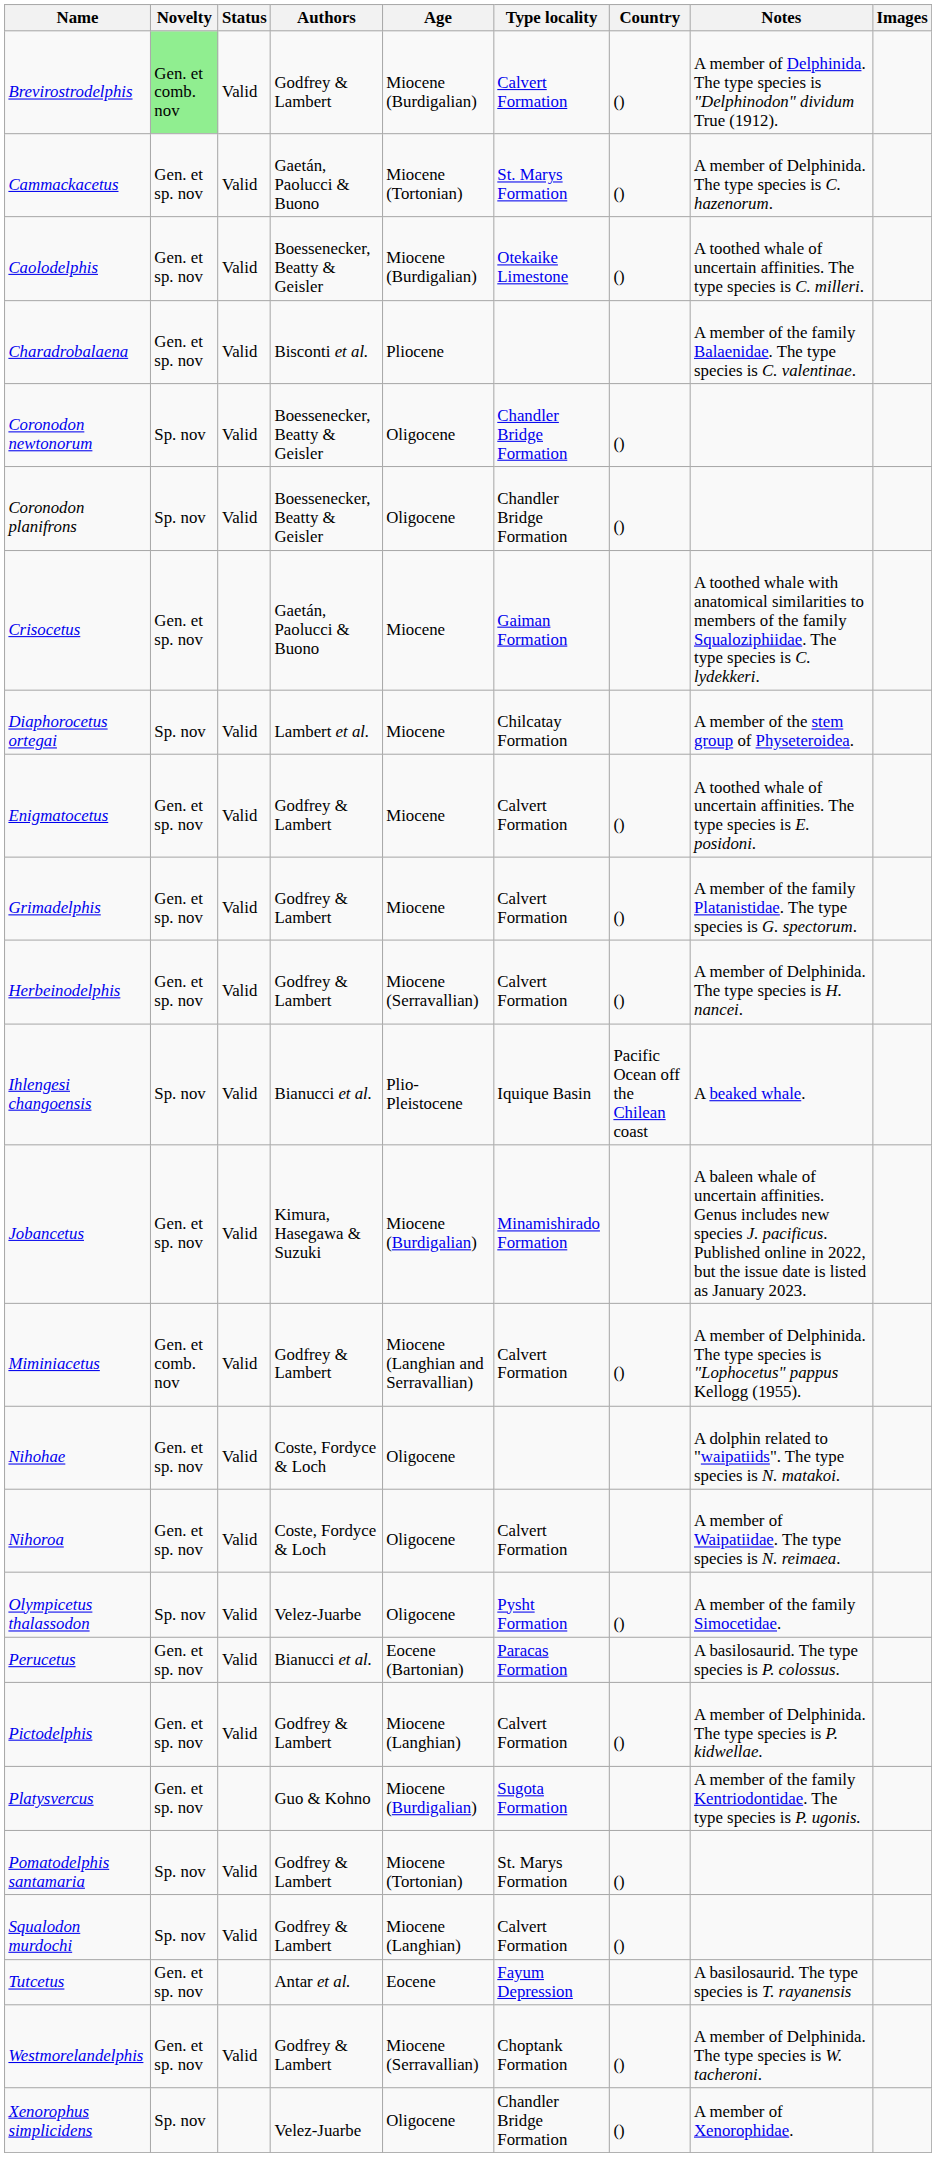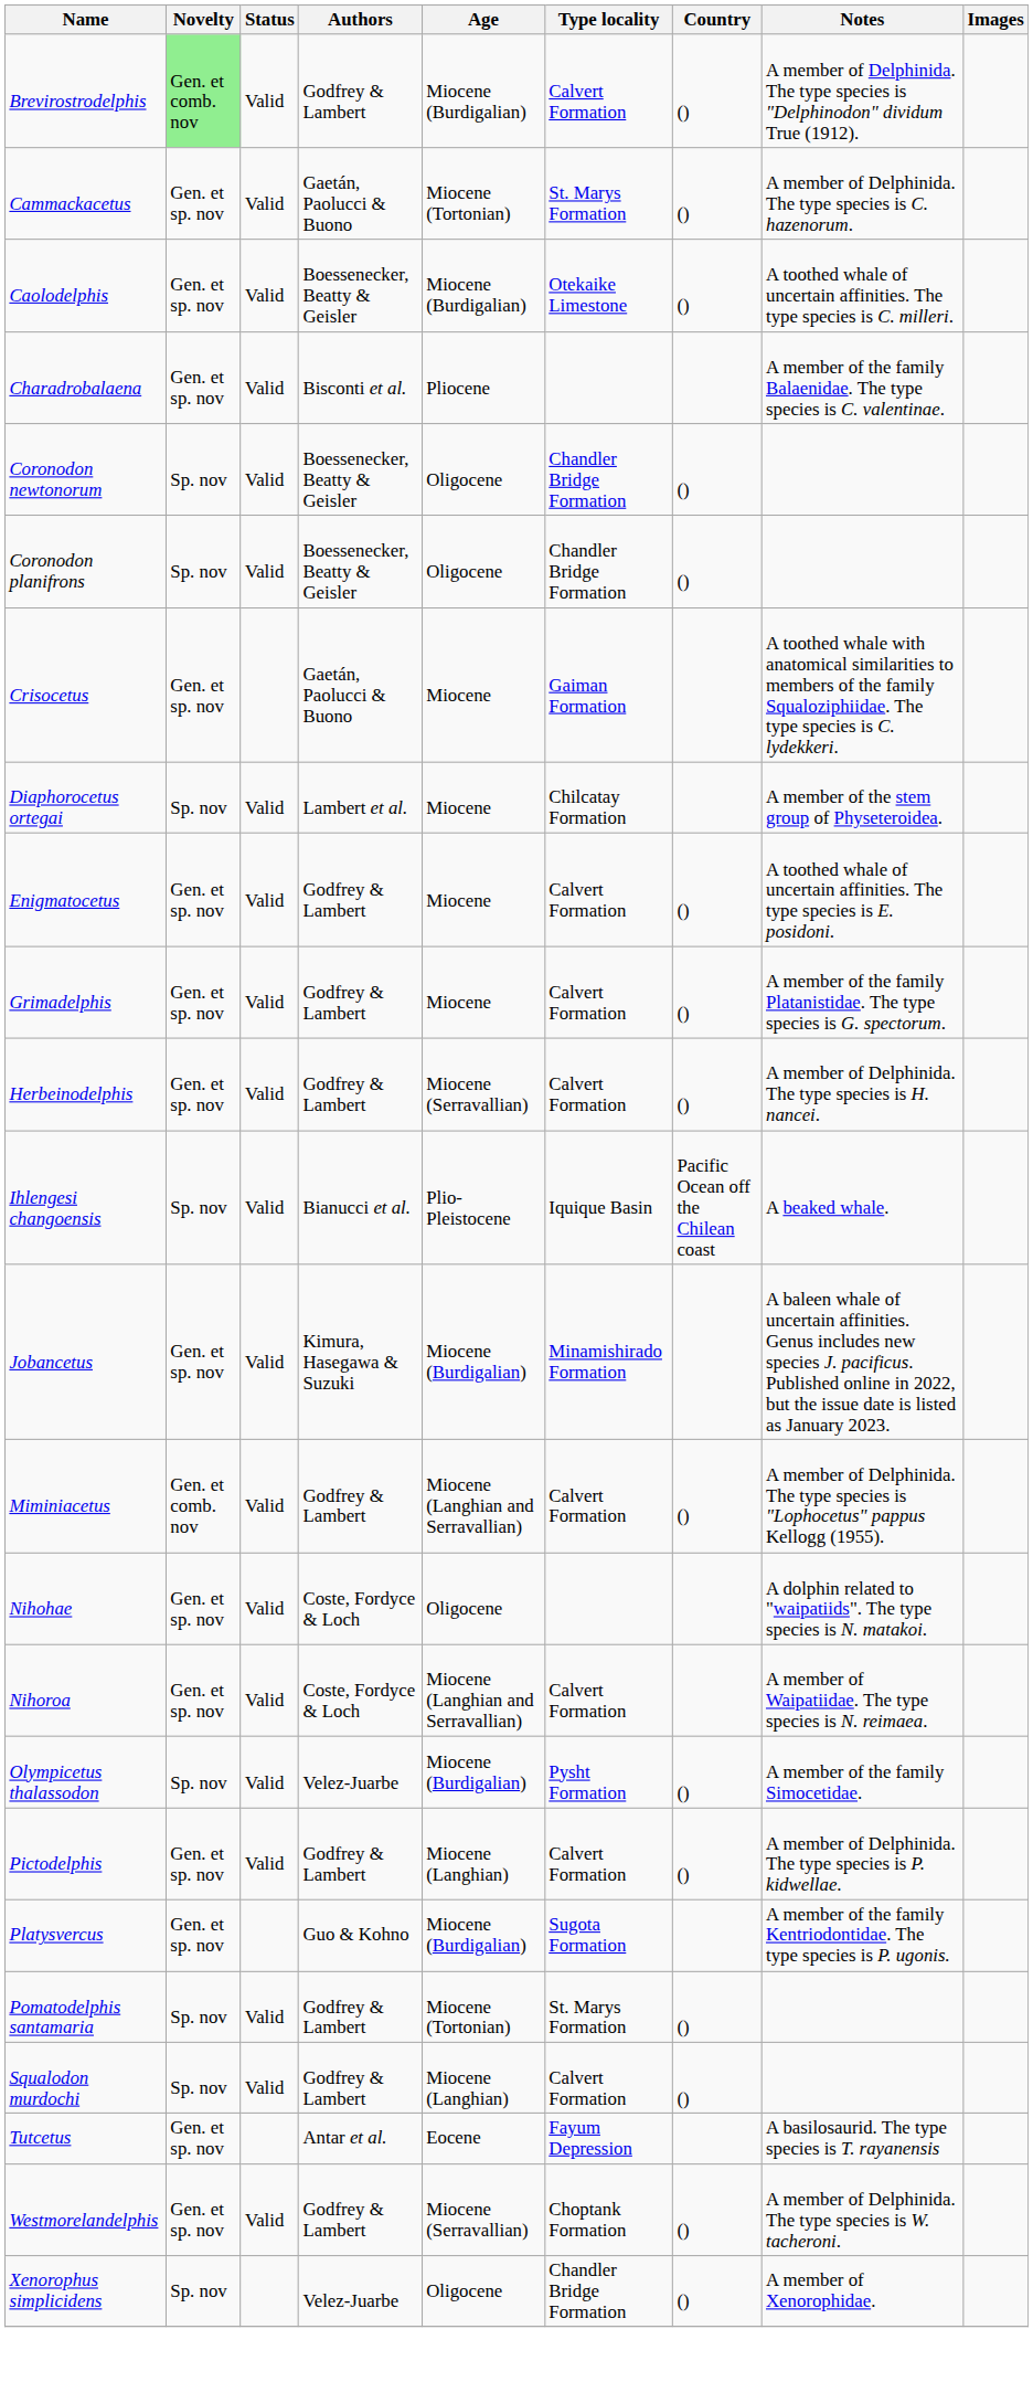Nihoroa | Age: Oligocene -> Miocene (Langhian and Serravallian)
Olympicetus thalassodon | Age: Oligocene -> Miocene (Burdigalian)
- row: Perucetus | Gen. et sp. nov | Valid | Bianucci et al. | Eocene (Bartonian) | Paracas Formation | A basilosaurid. The type species is P. colossus.
